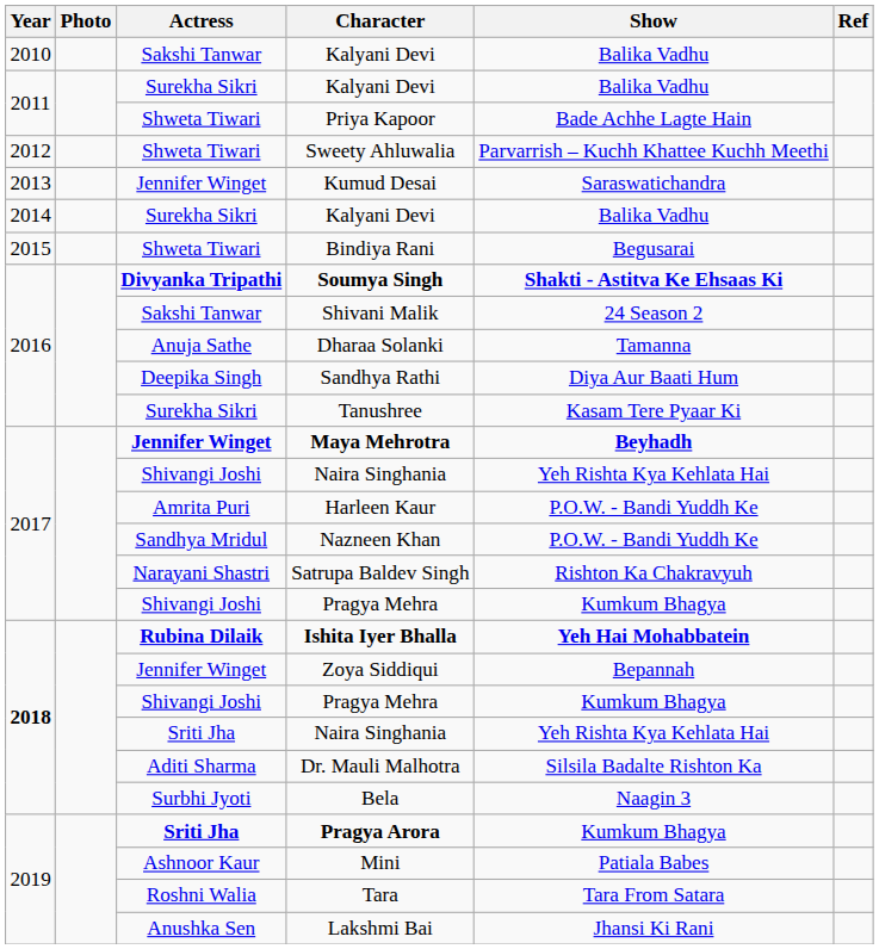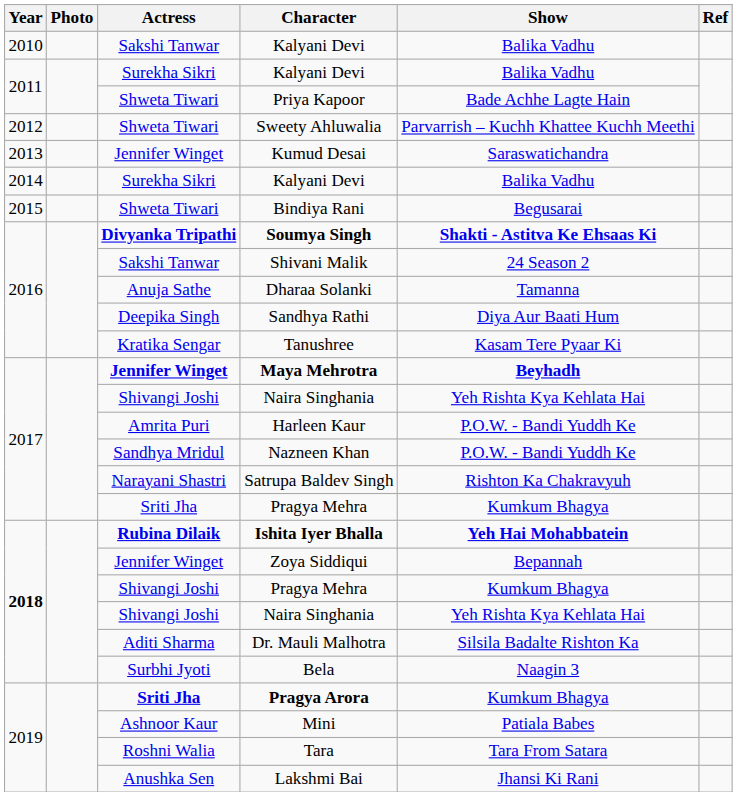Tanushree | Actress: Surekha Sikri -> Kratika Sengar
2017 / Pragya Mehra | Actress: Shivangi Joshi -> Sriti Jha
2018 / Naira Singhania | Actress: Sriti Jha -> Shivangi Joshi
